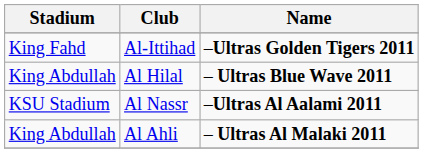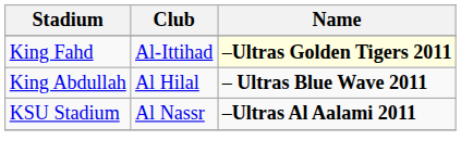Al-Ittihad | Name: no background -> lightyellow background
- row: King Abdullah | Al Ahli | – Ultras Al Malaki 2011
